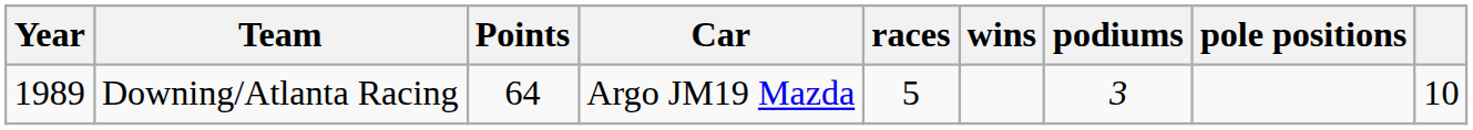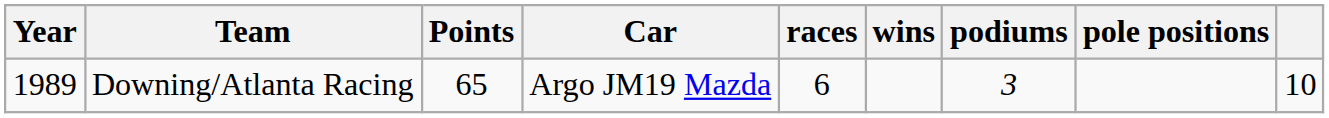Downing/Atlanta Racing | Points: 64 -> 65
Downing/Atlanta Racing | races: 5 -> 6
